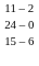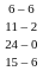+ row: 6 – 6
